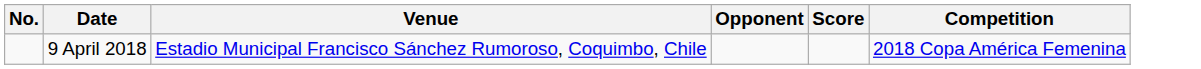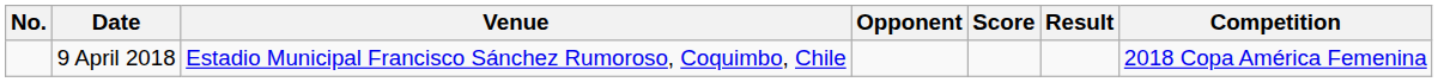+ column: Result
